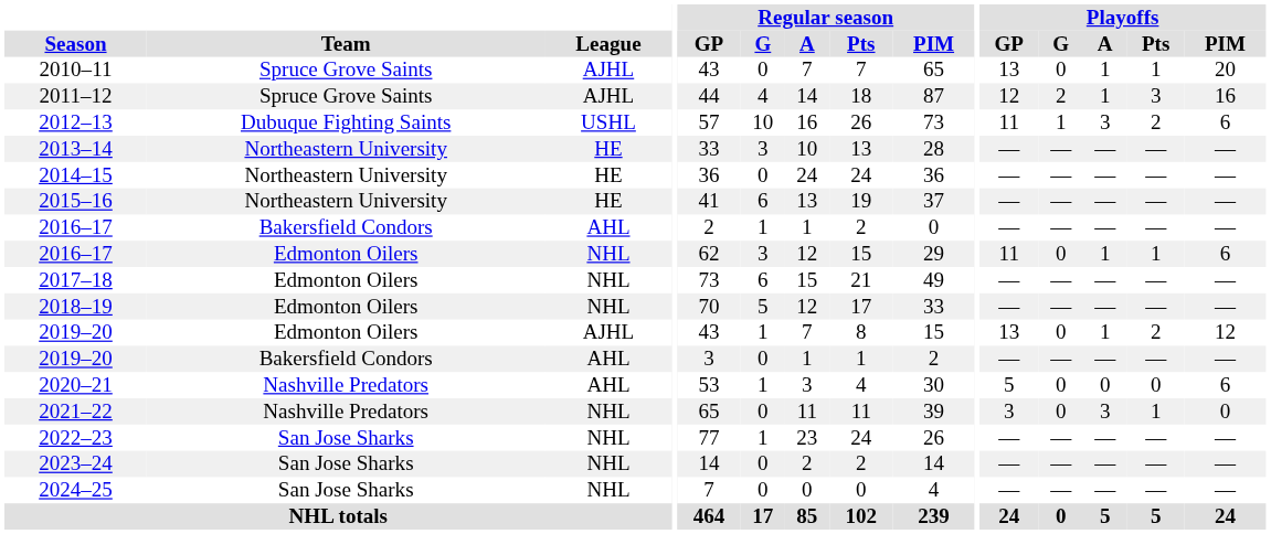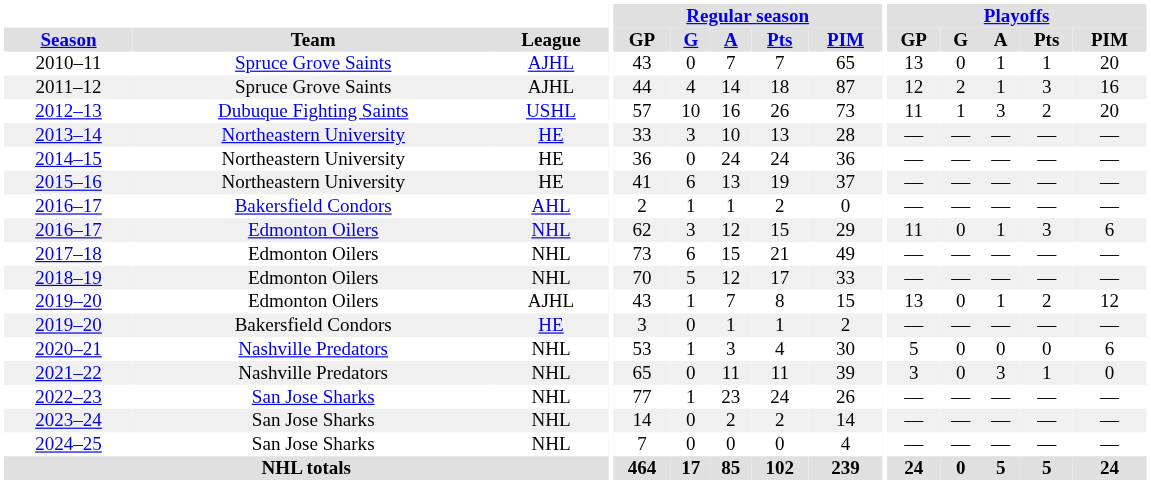2012–13 | Playoffs / PIM: 6 -> 20
2016–17 / Edmonton Oilers | Playoffs / Pts: 1 -> 3
2019–20 / Bakersfield Condors | League: AHL -> HE
2020–21 | League: AHL -> NHL
